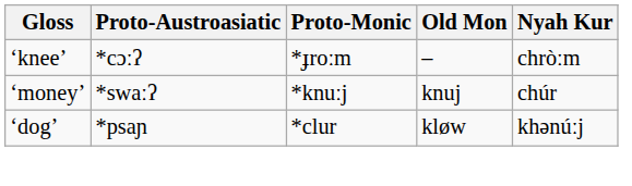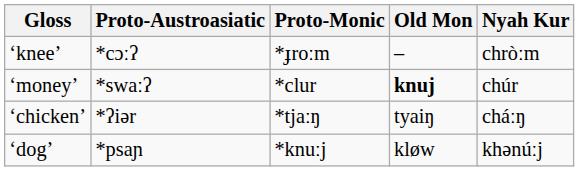‘money’ | Proto-Monic: *knuːj -> *clur
‘money’ | Old Mon: normal -> bold
+ row: ‘chicken’ | *ʔiər | *tjaːŋ | tyaiŋ | cháːŋ
‘dog’ | Proto-Monic: *clur -> *knuːj
